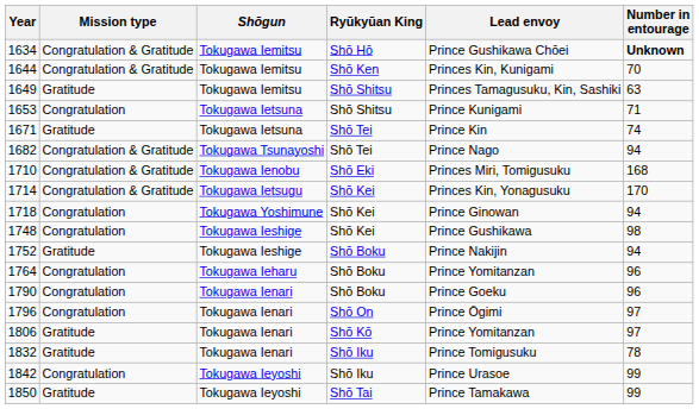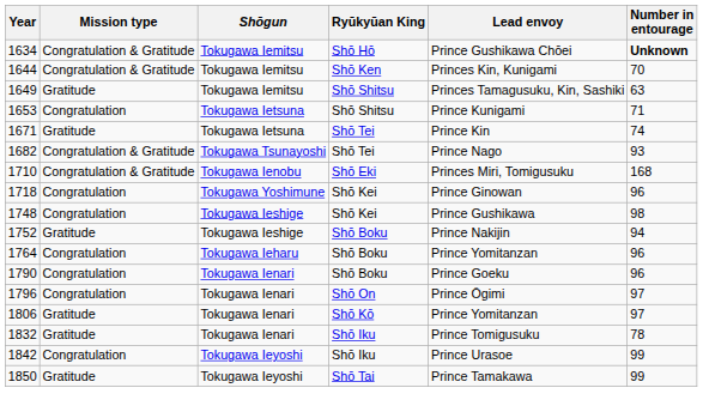1682 | Number in entourage: 94 -> 93
- row: 1714 | Congratulation & Gratitude | Tokugawa Ietsugu | Shō Kei | Princes Kin, Yonagusuku | 170
1718 | Number in entourage: 94 -> 96
